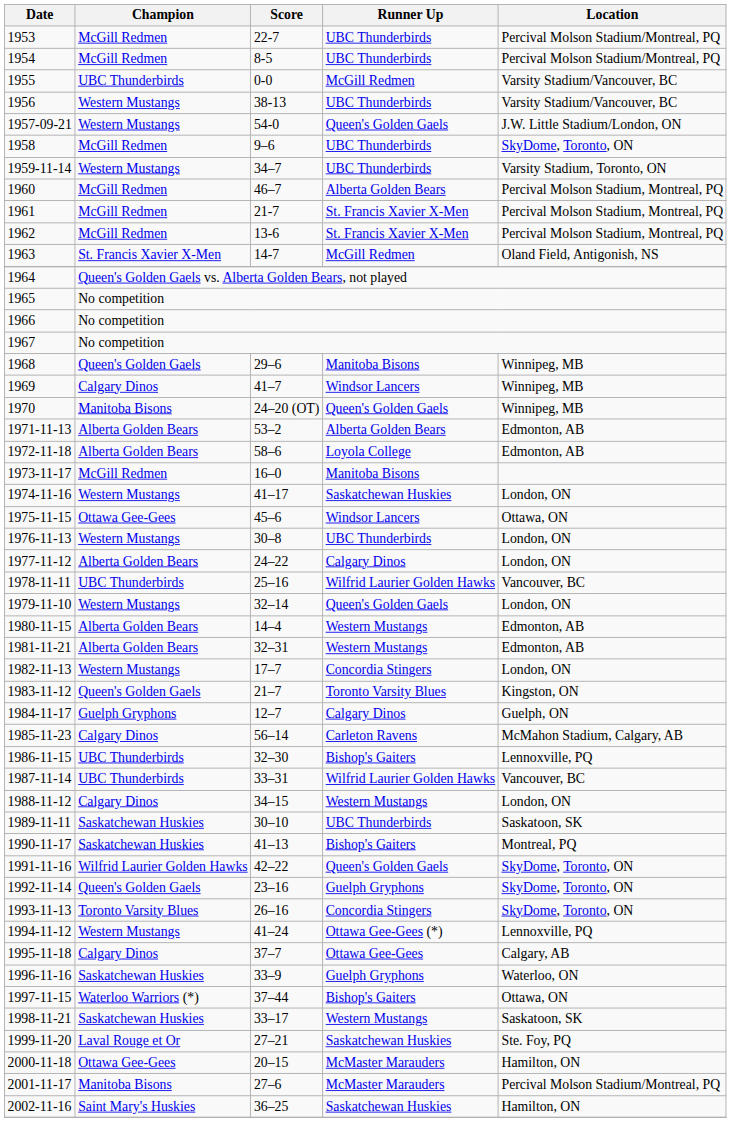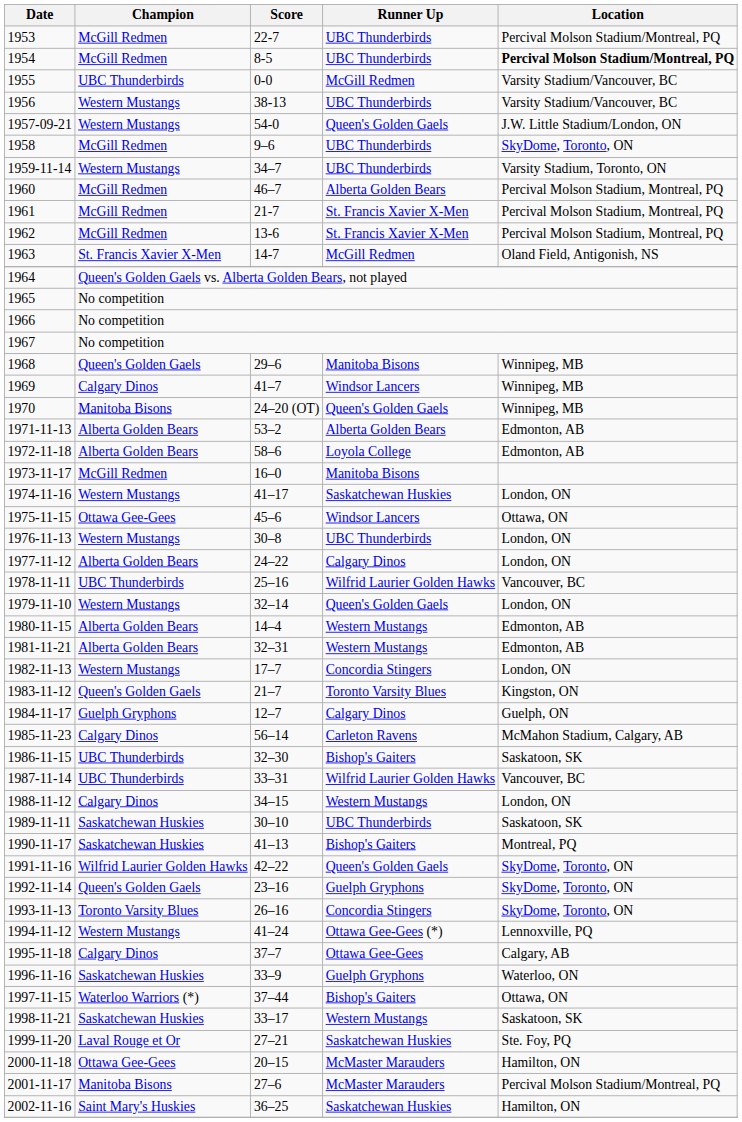1954 | Location: normal -> bold
1986-11-15 | Location: Lennoxville, PQ -> Saskatoon, SK
